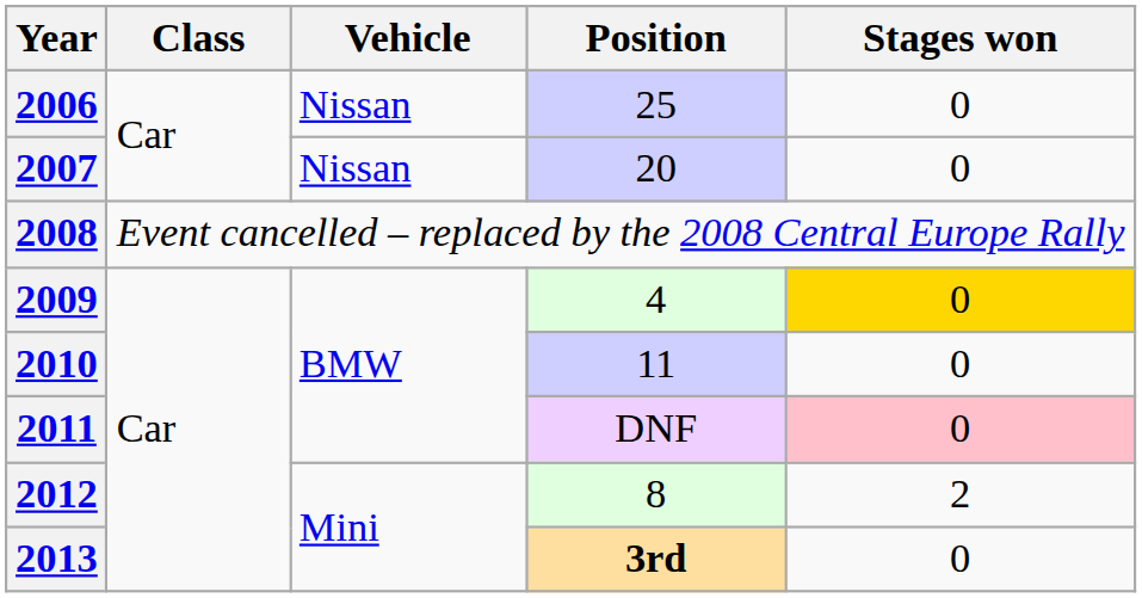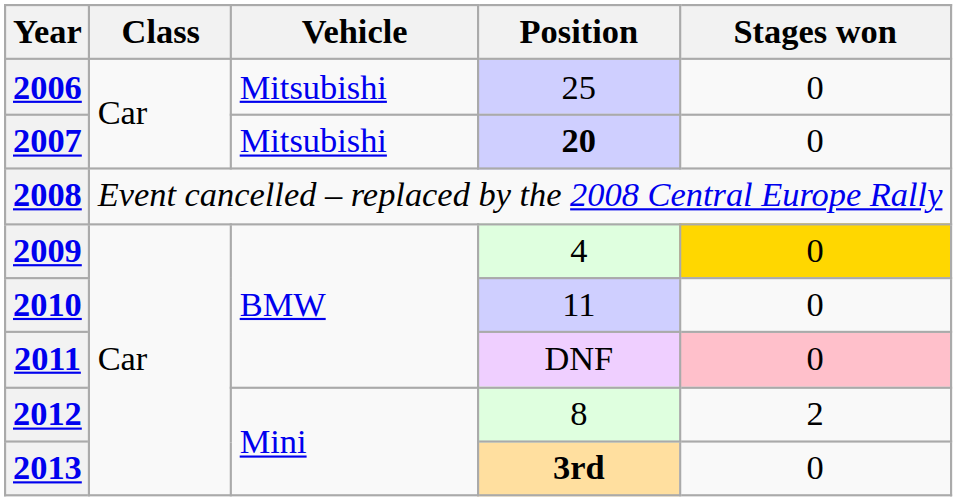2006 | Vehicle: Nissan -> Mitsubishi
2007 | Vehicle: Nissan -> Mitsubishi
2007 | Position: normal -> bold
